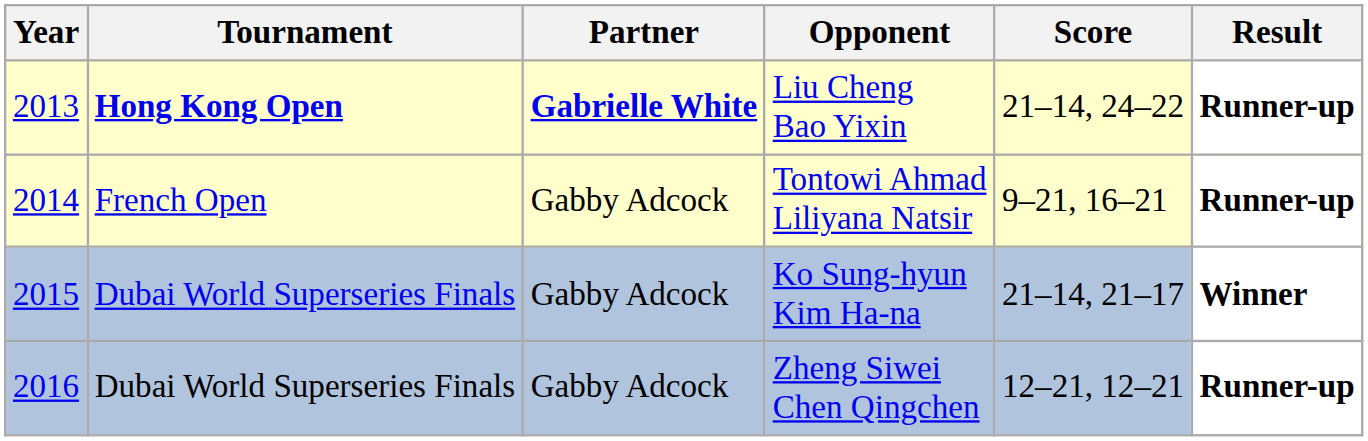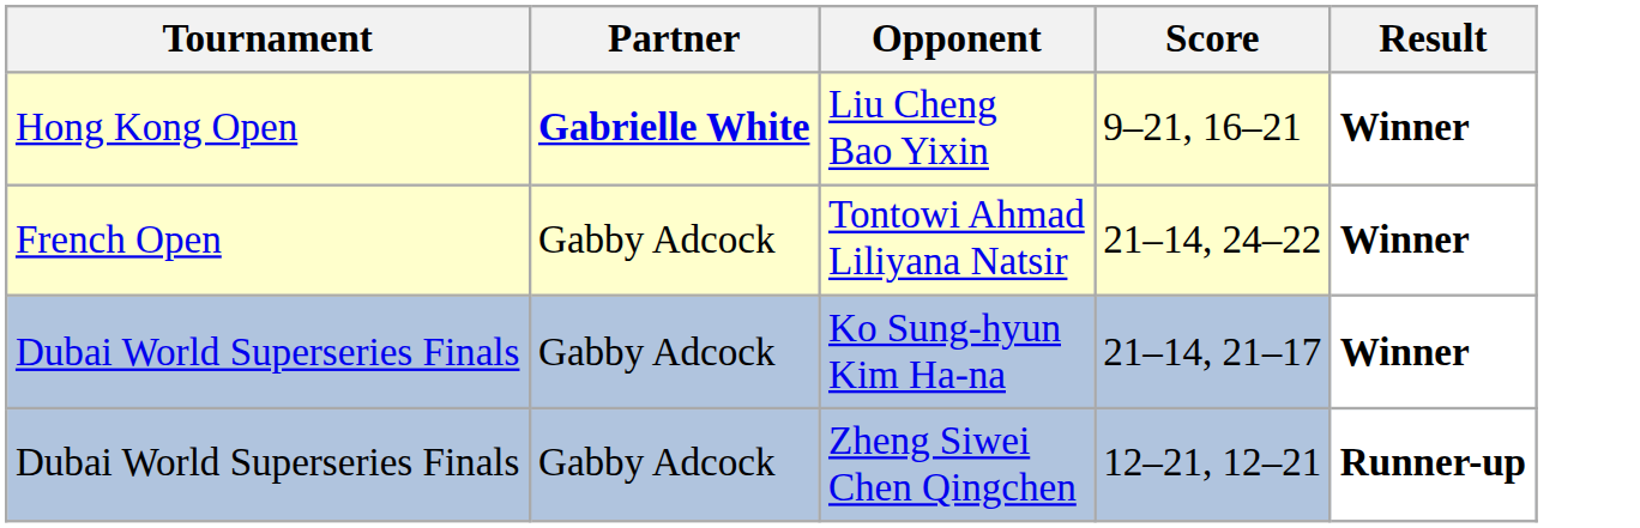- column: Year | 2013 | 2014 | 2015 | 2016
Liu Cheng Bao Yixin | Tournament: bold -> normal
Liu Cheng Bao Yixin | Score: 21–14, 24–22 -> 9–21, 16–21
Liu Cheng Bao Yixin | Result: Runner-up -> Winner
Tontowi Ahmad Liliyana Natsir | Score: 9–21, 16–21 -> 21–14, 24–22
Tontowi Ahmad Liliyana Natsir | Result: Runner-up -> Winner
